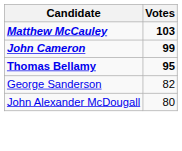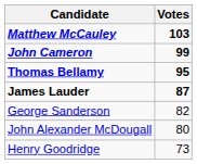+ row: James Lauder | 87
+ row: Henry Goodridge | 73
